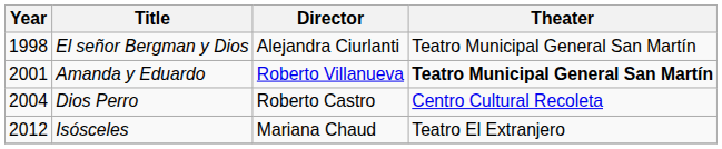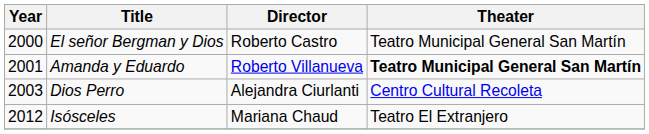El señor Bergman y Dios | Year: 1998 -> 2000
El señor Bergman y Dios | Director: Alejandra Ciurlanti -> Roberto Castro
Dios Perro | Year: 2004 -> 2003
Dios Perro | Director: Roberto Castro -> Alejandra Ciurlanti
